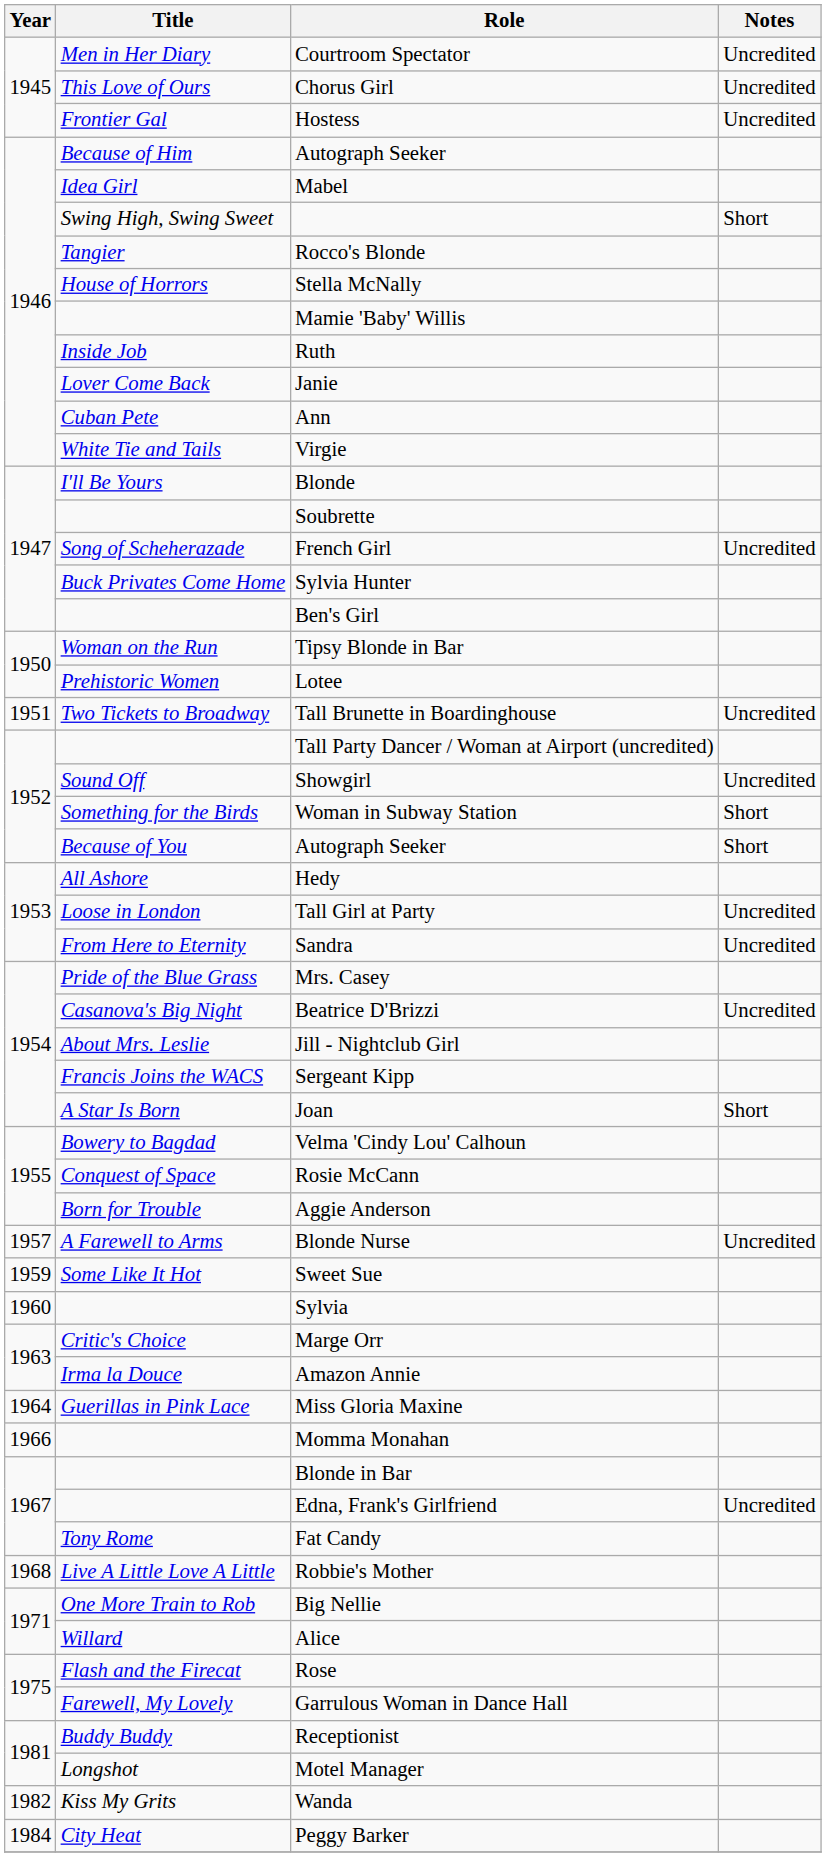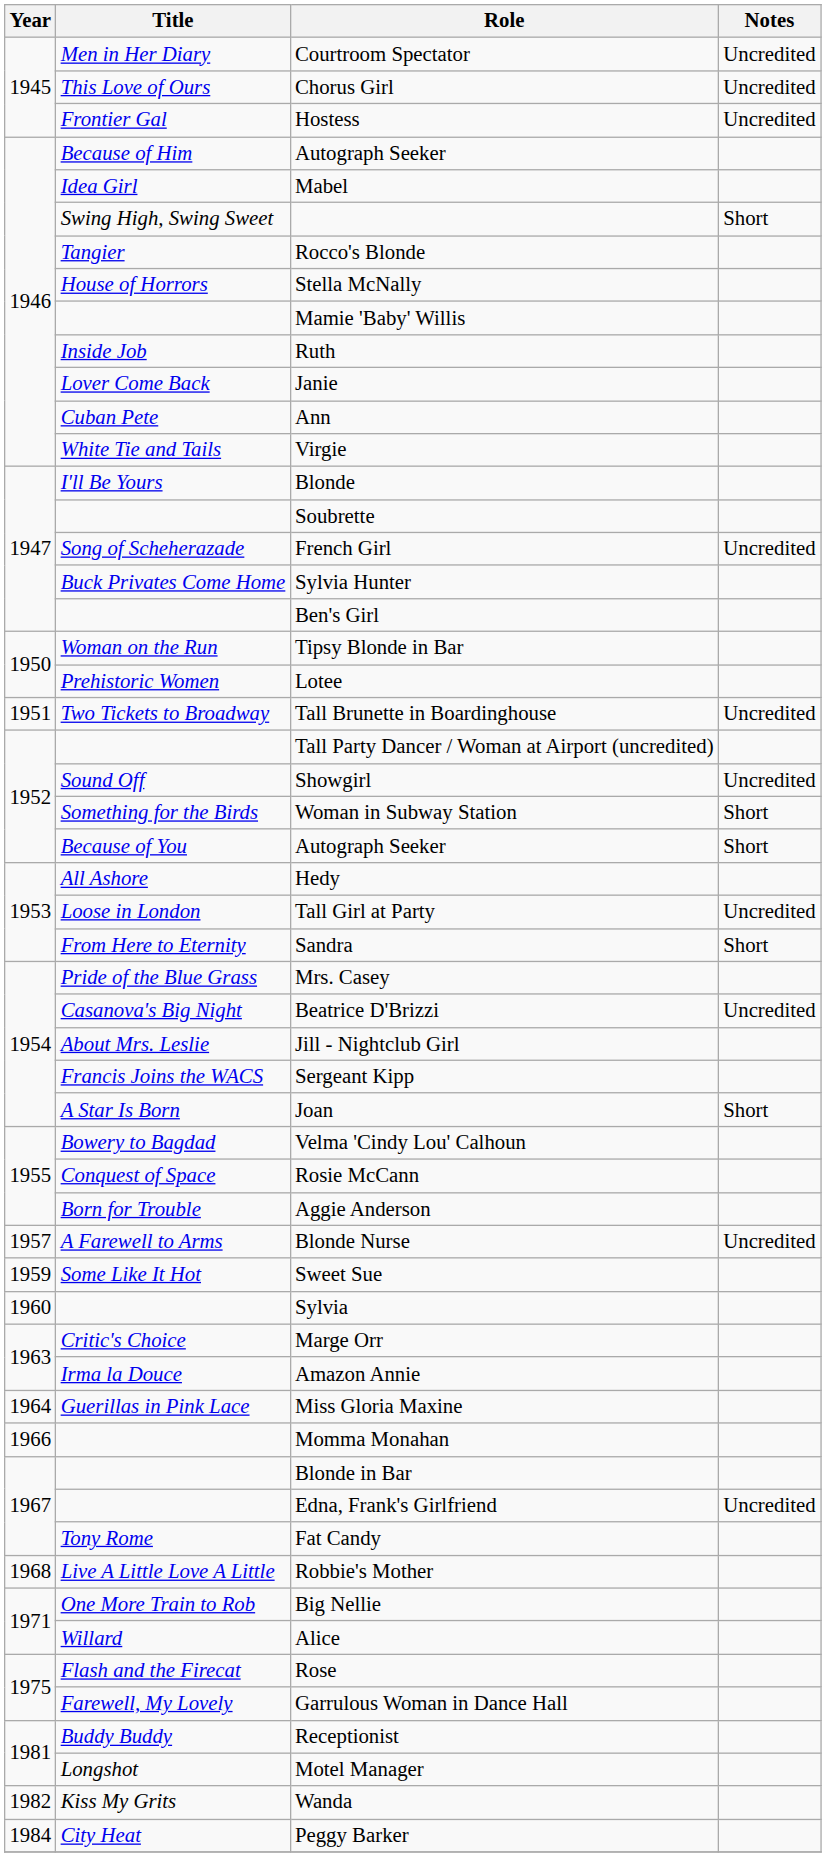Sandra | Notes: Uncredited -> Short
